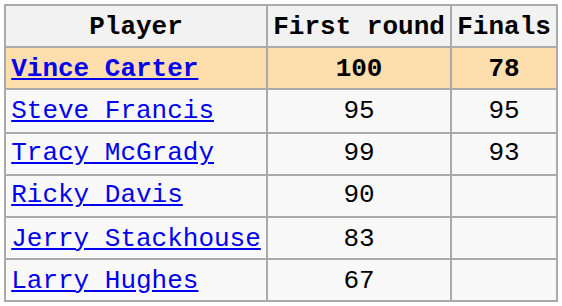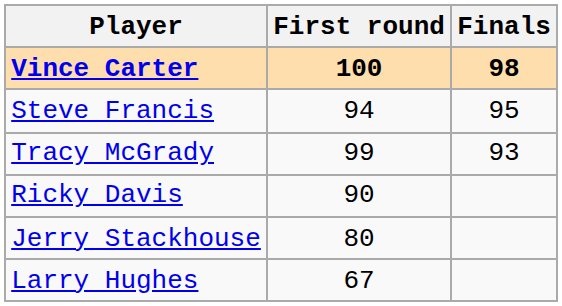Vince Carter | Finals: 78 -> 98
Steve Francis | First round: 95 -> 94
Jerry Stackhouse | First round: 83 -> 80
